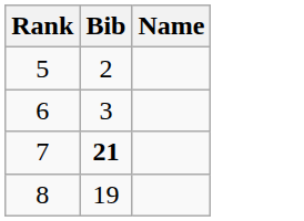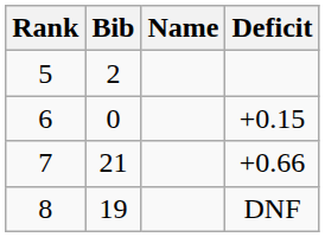+ column: Deficit | +0.15 | +0.66 | DNF
6 | Bib: 3 -> 0
7 | Bib: bold -> normal
